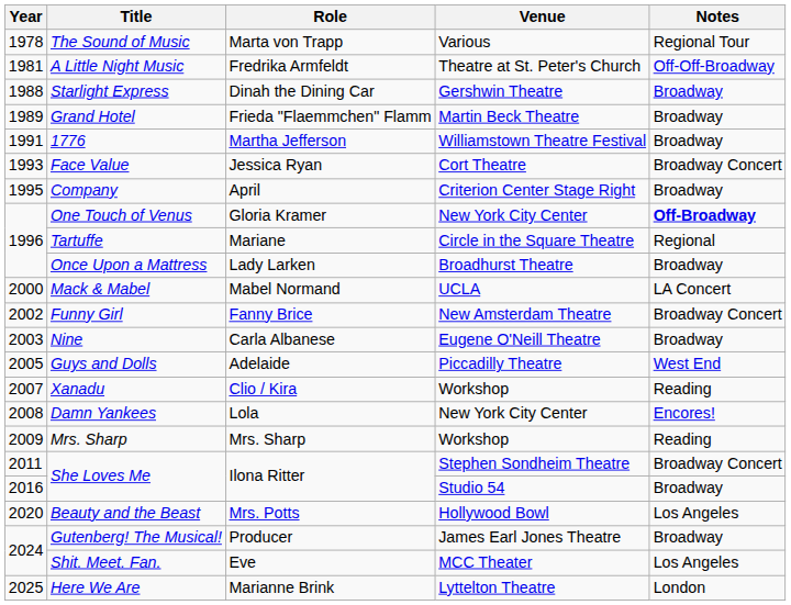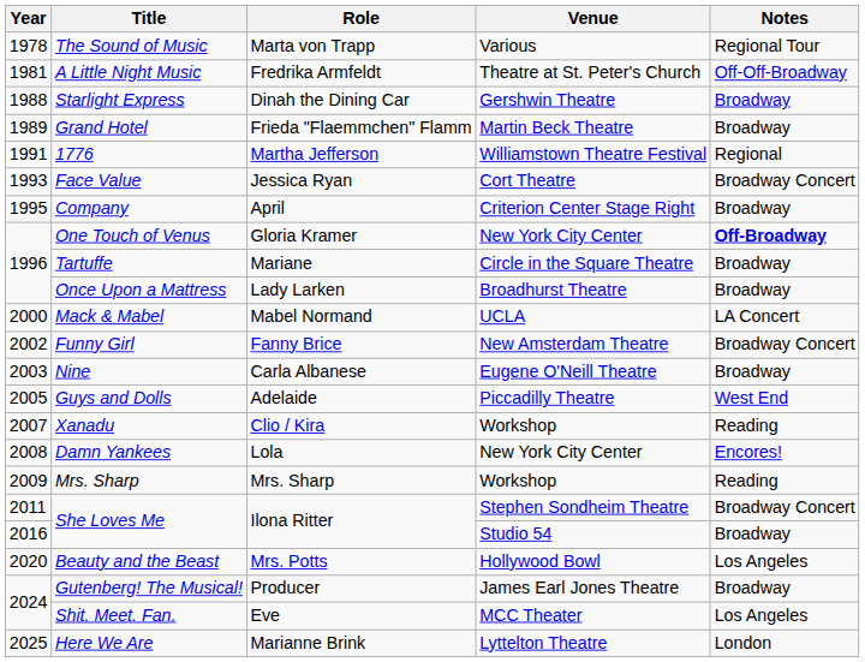1776 | Notes: Broadway -> Regional
Tartuffe | Notes: Regional -> Broadway
